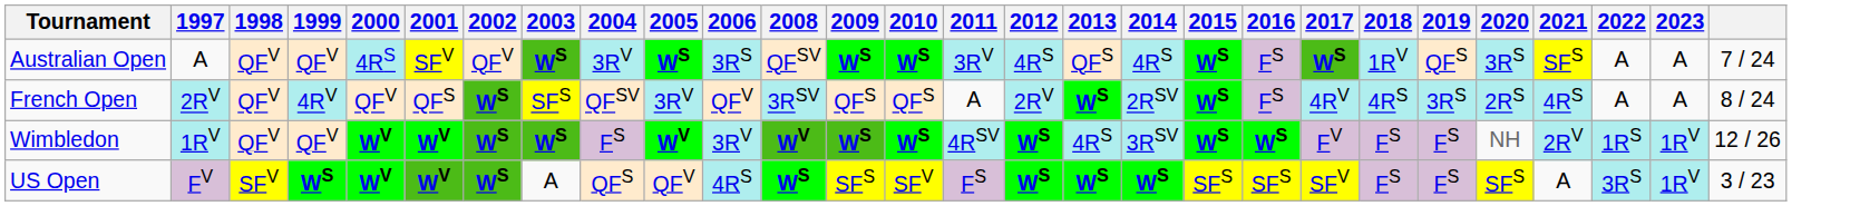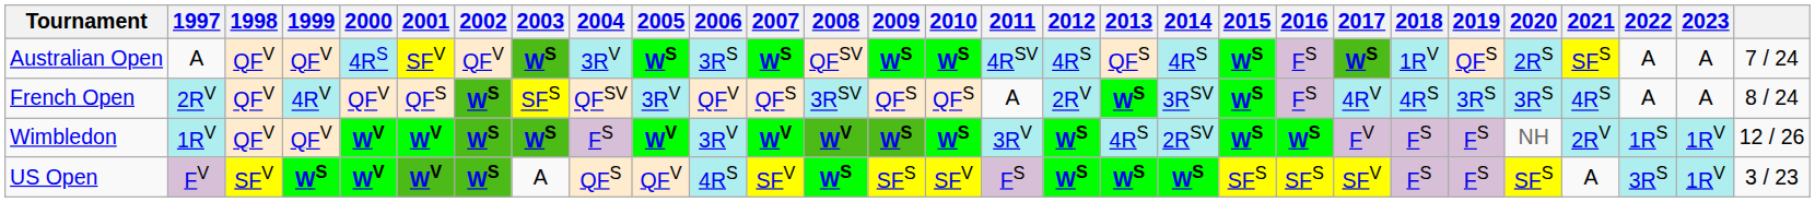+ column: 2007 | WS | QFS | WV | SFV
Australian Open | 2011: 3RV -> 4RSV
Australian Open | 2020: 3RS -> 2RS
French Open | 2014: 2RSV -> 3RSV
French Open | 2020: 2RS -> 3RS
Wimbledon | 2011: 4RSV -> 3RV
Wimbledon | 2014: 3RSV -> 2RSV
